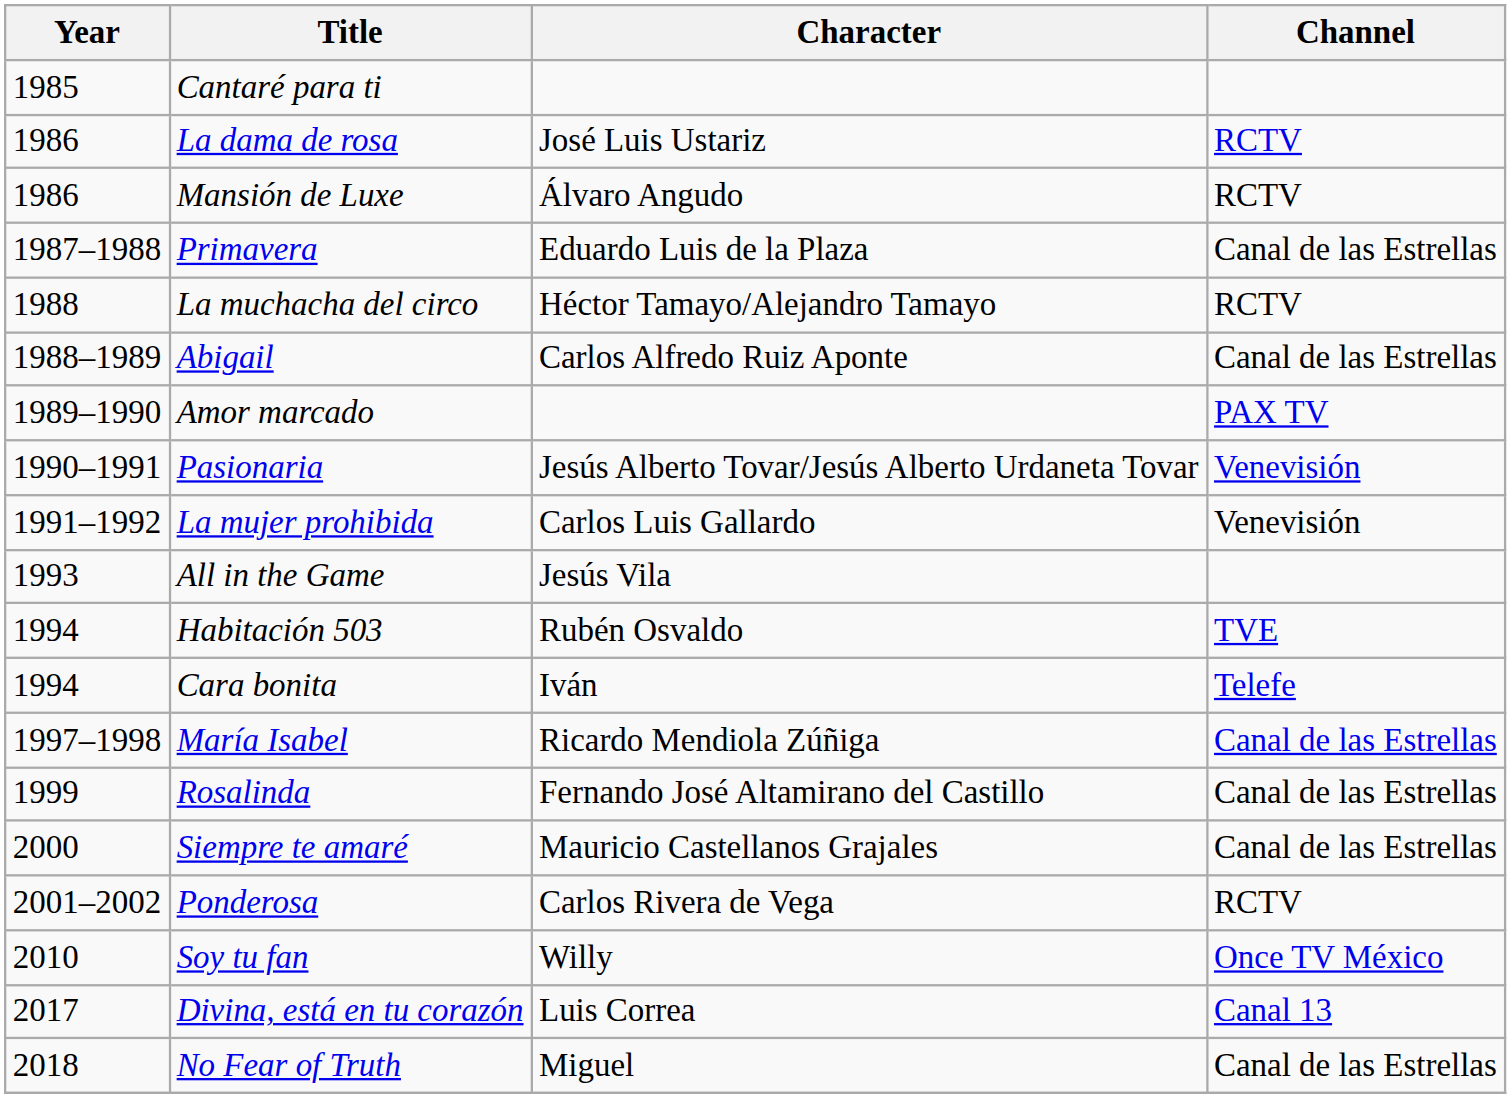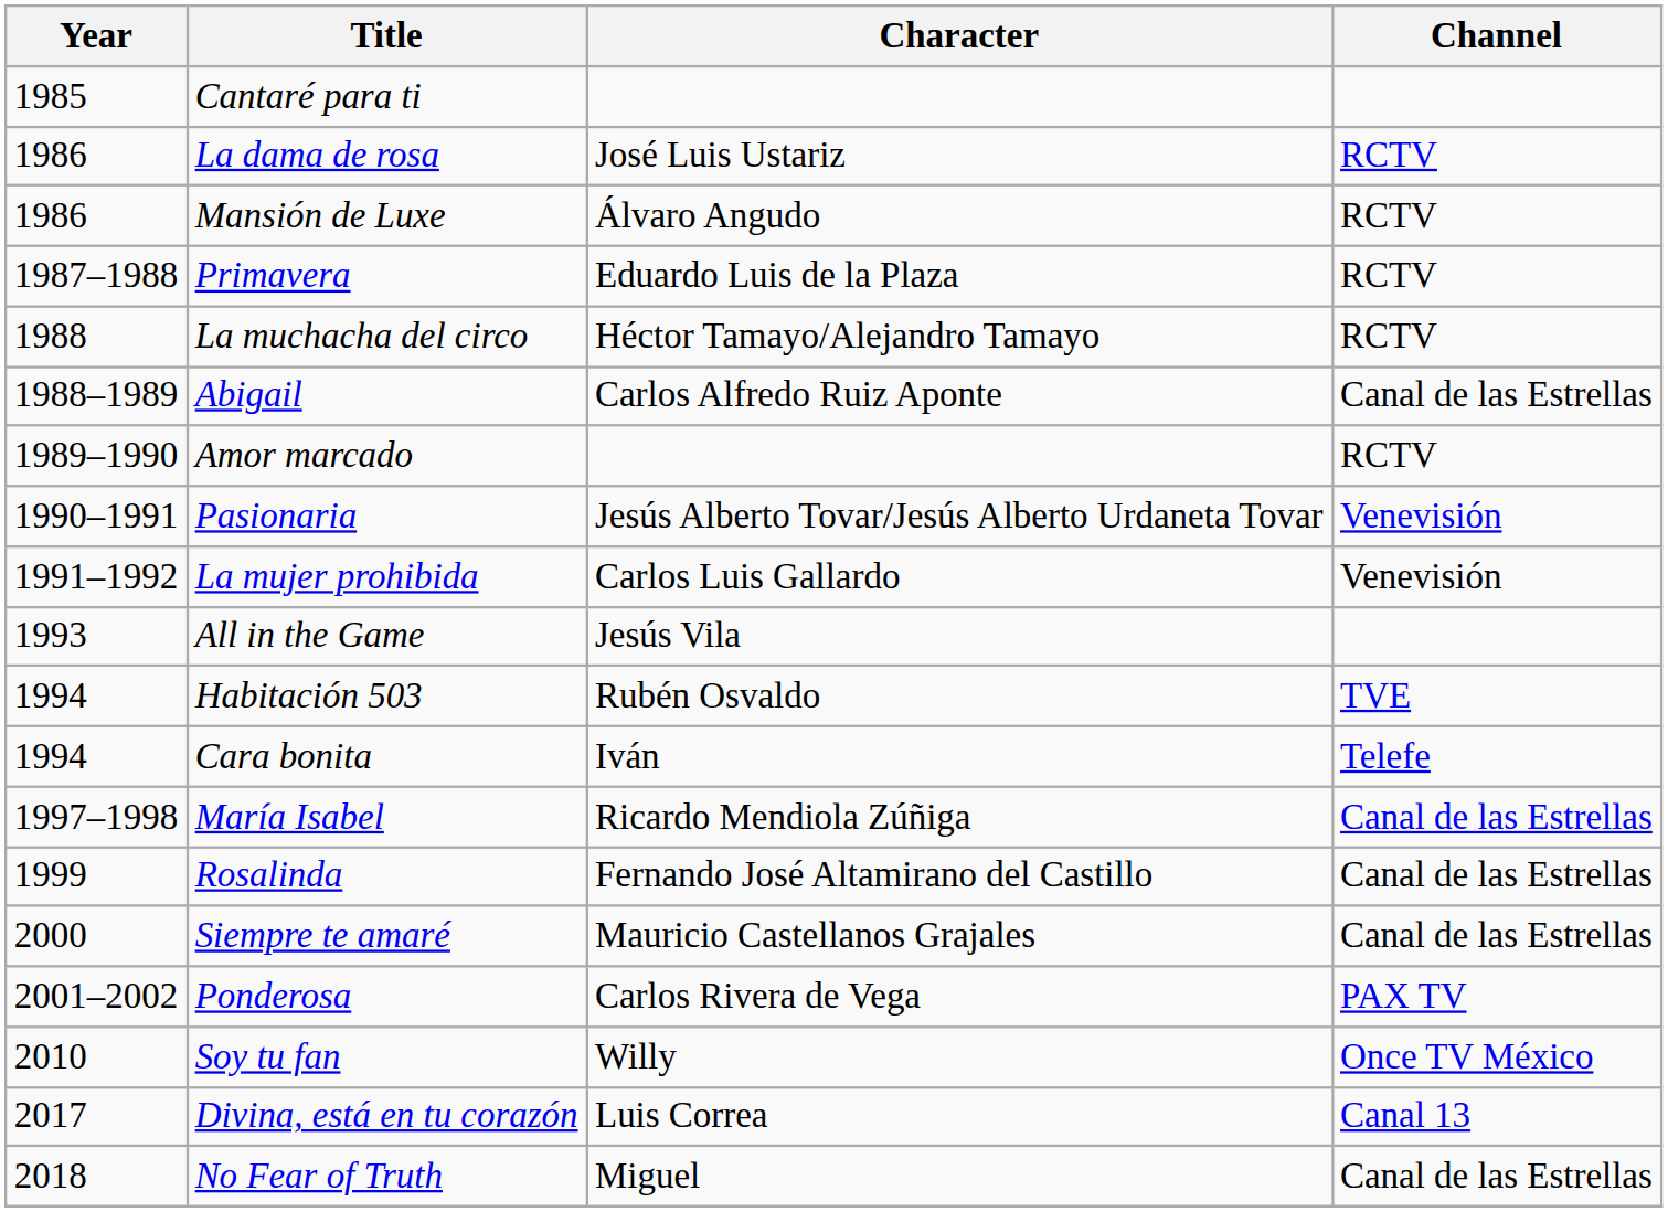Primavera | Channel: Canal de las Estrellas -> RCTV
Amor marcado | Channel: PAX TV -> RCTV
Ponderosa | Channel: RCTV -> PAX TV
